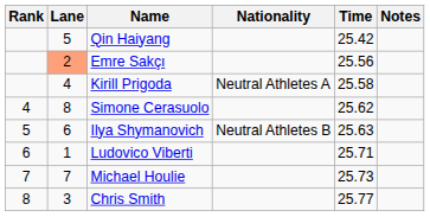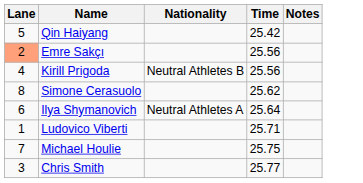- column: Rank | 4 | 5 | 6 | 7 | 8
Kirill Prigoda | Nationality: Neutral Athletes A -> Neutral Athletes B
Kirill Prigoda | Time: 25.58 -> 25.56
Ilya Shymanovich | Nationality: Neutral Athletes B -> Neutral Athletes A
Ilya Shymanovich | Time: 25.63 -> 25.64
Michael Houlie | Time: 25.73 -> 25.75
